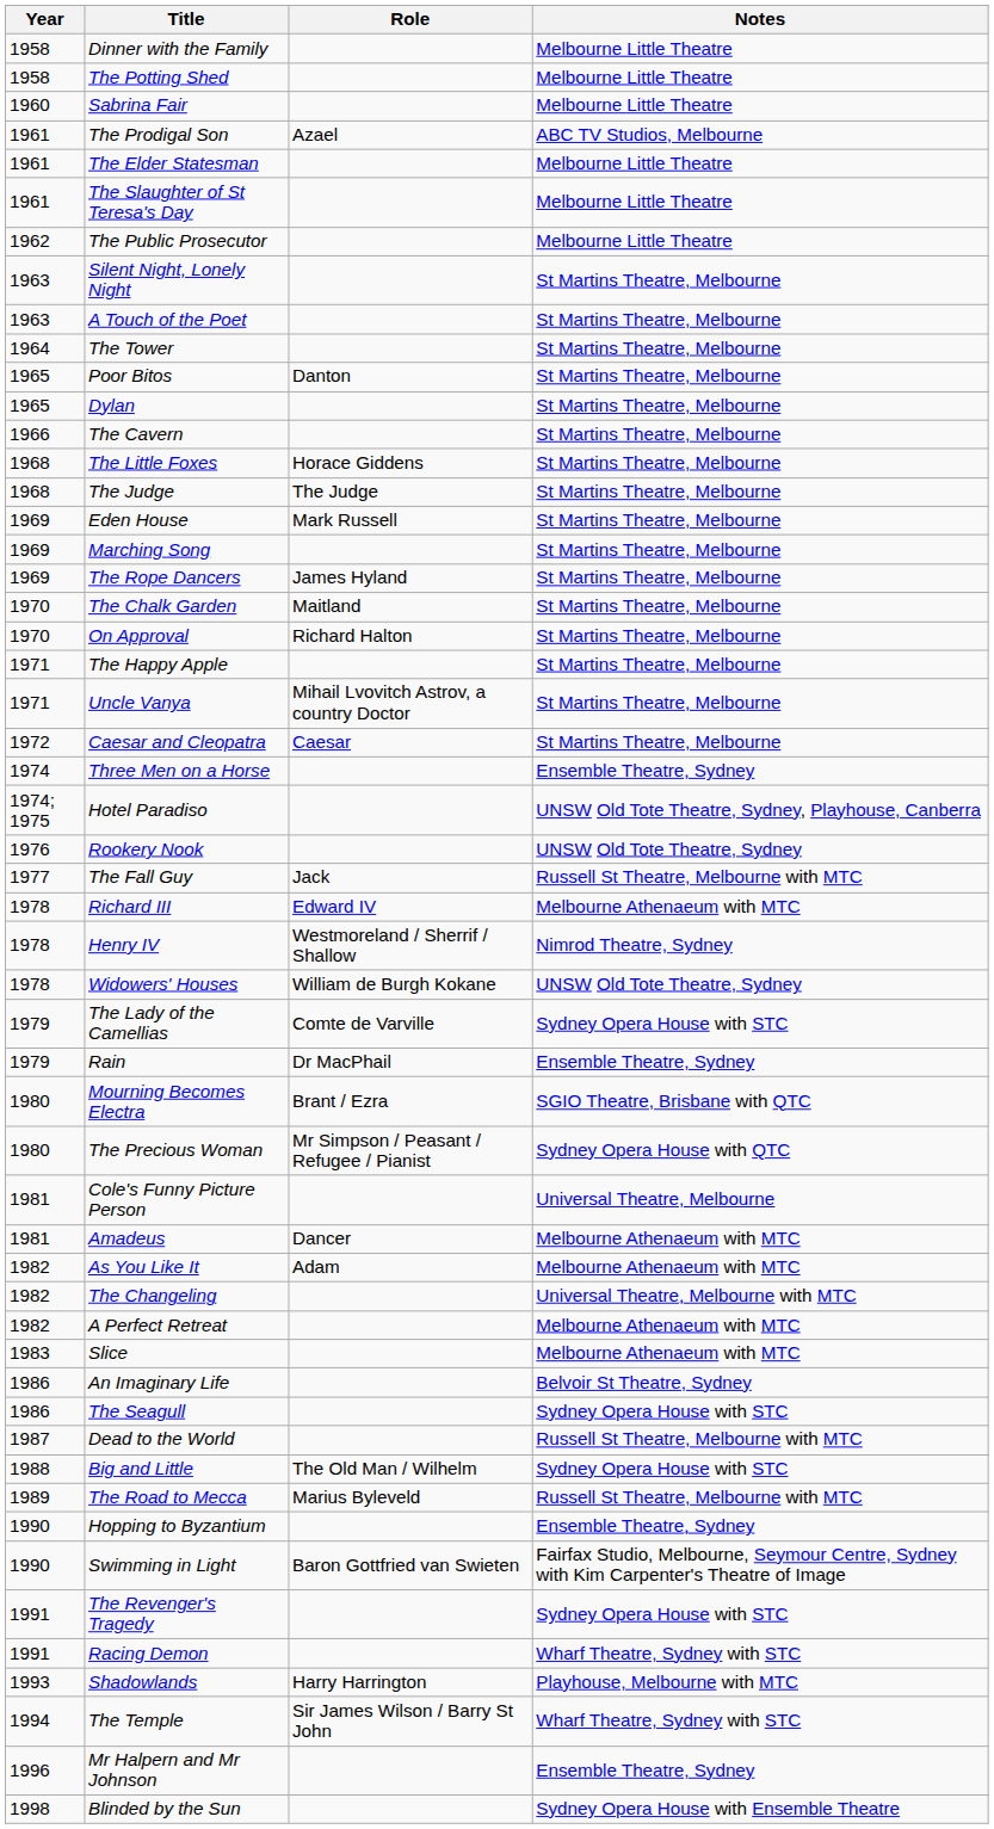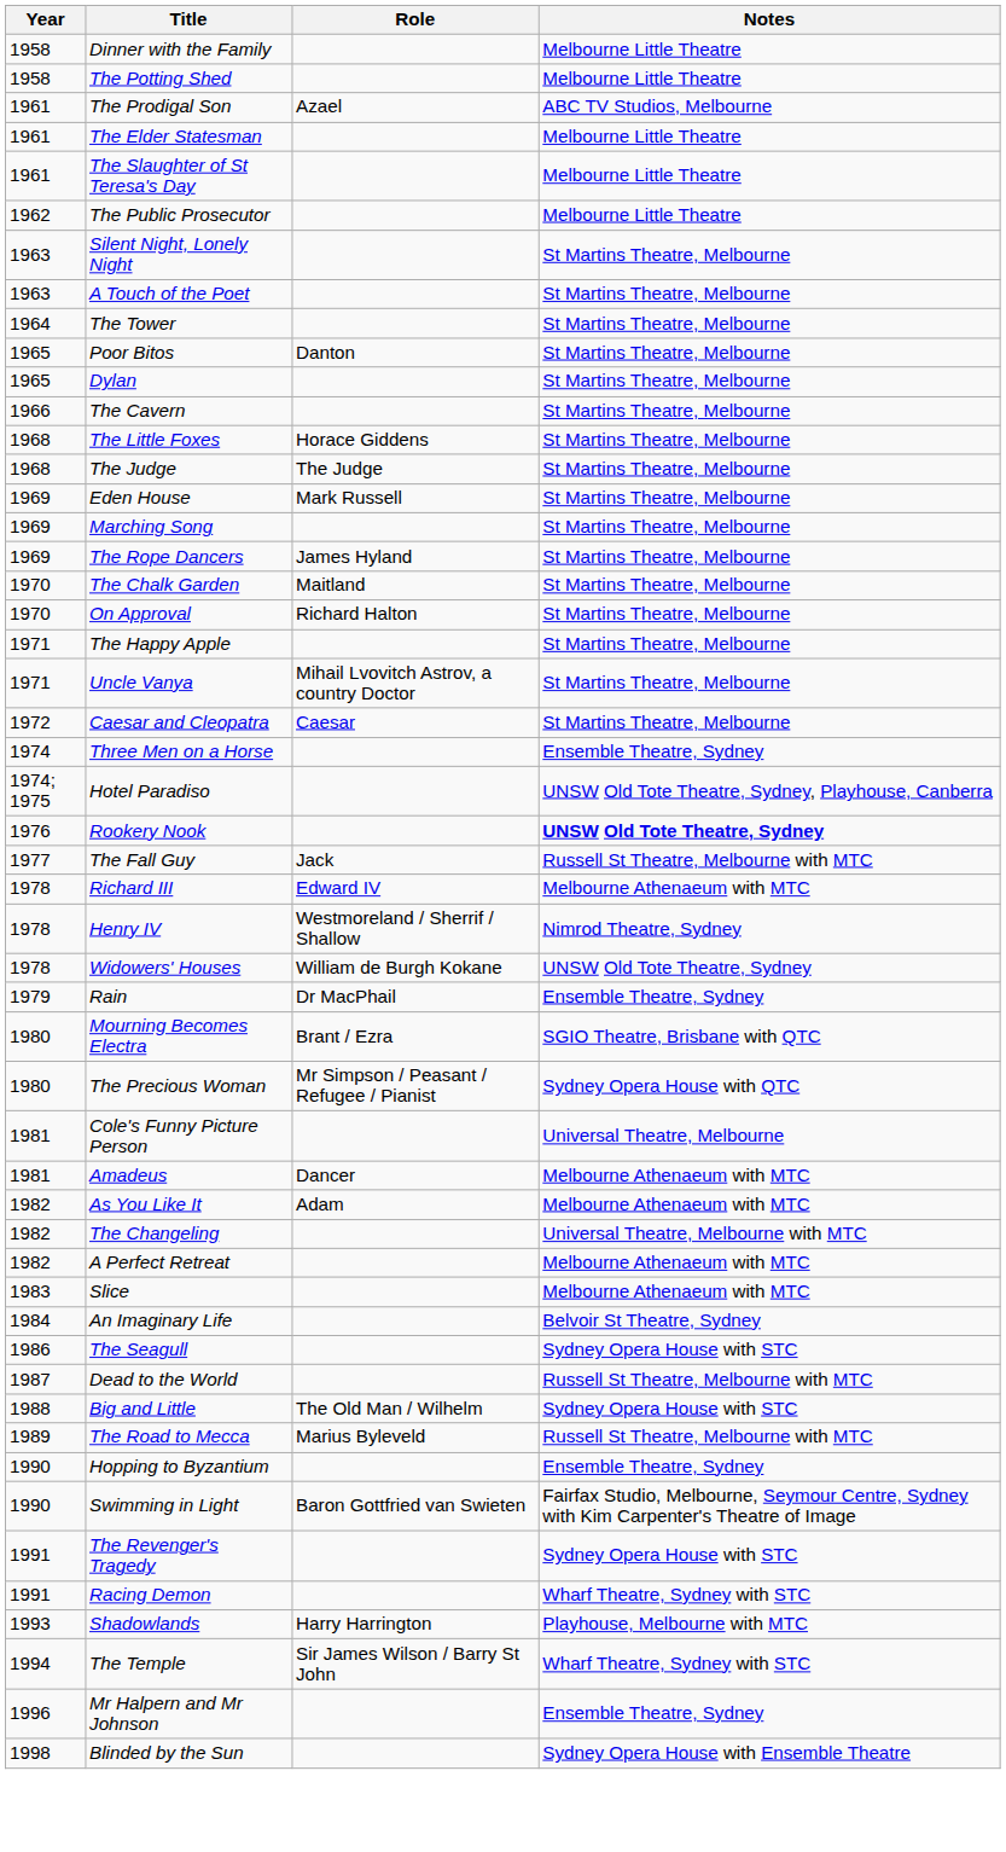- row: 1960 | Sabrina Fair | Melbourne Little Theatre
Rookery Nook | Notes: normal -> bold
- row: 1979 | The Lady of the Camellias | Comte de Varville | Sydney Opera House with STC
An Imaginary Life | Year: 1986 -> 1984
